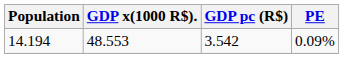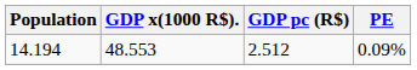14.194 | GDP pc (R$): 3.542 -> 2.512
